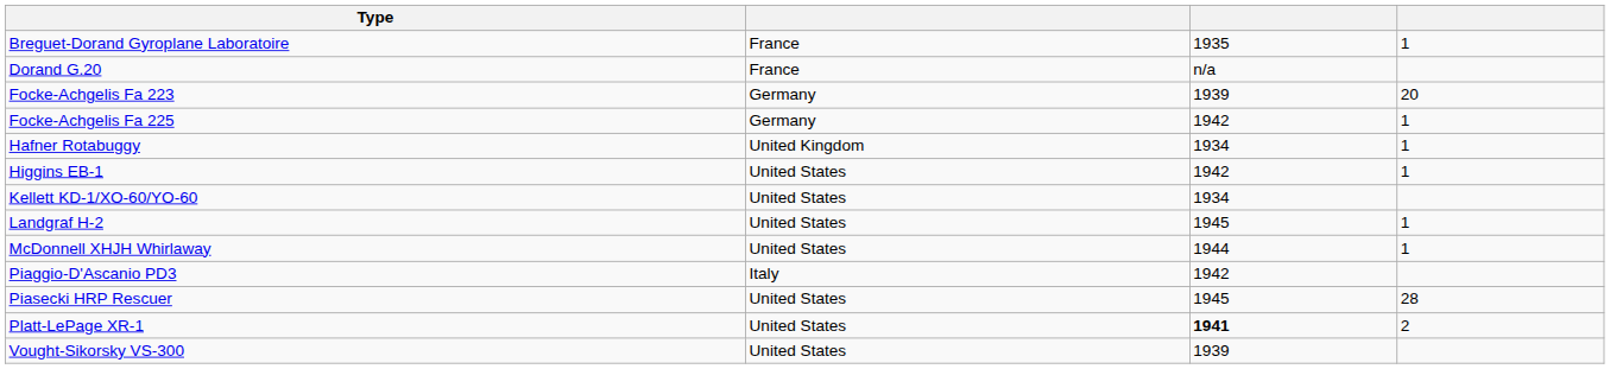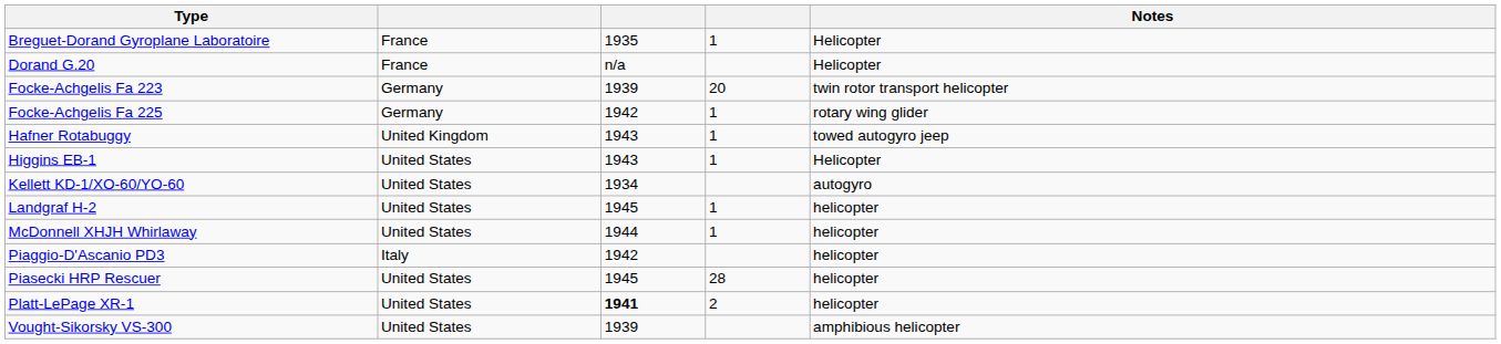+ column: Notes | Helicopter | Helicopter | twin rotor transport helicopter | rotary wing glider | towed autogyro jeep | Helicopter | autogyro | helicopter | helicopter | helicopter | helicopter | helicopter | amphibious helicopter
Hafner Rotabuggy | column 3: 1934 -> 1943
Higgins EB-1 | column 3: 1942 -> 1943
